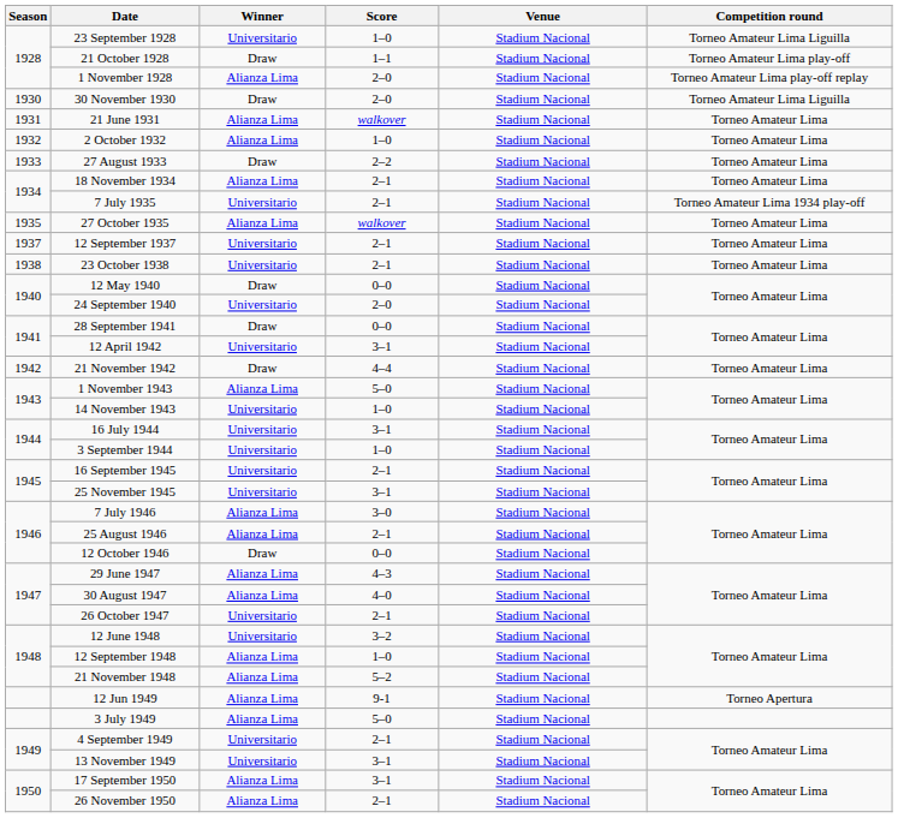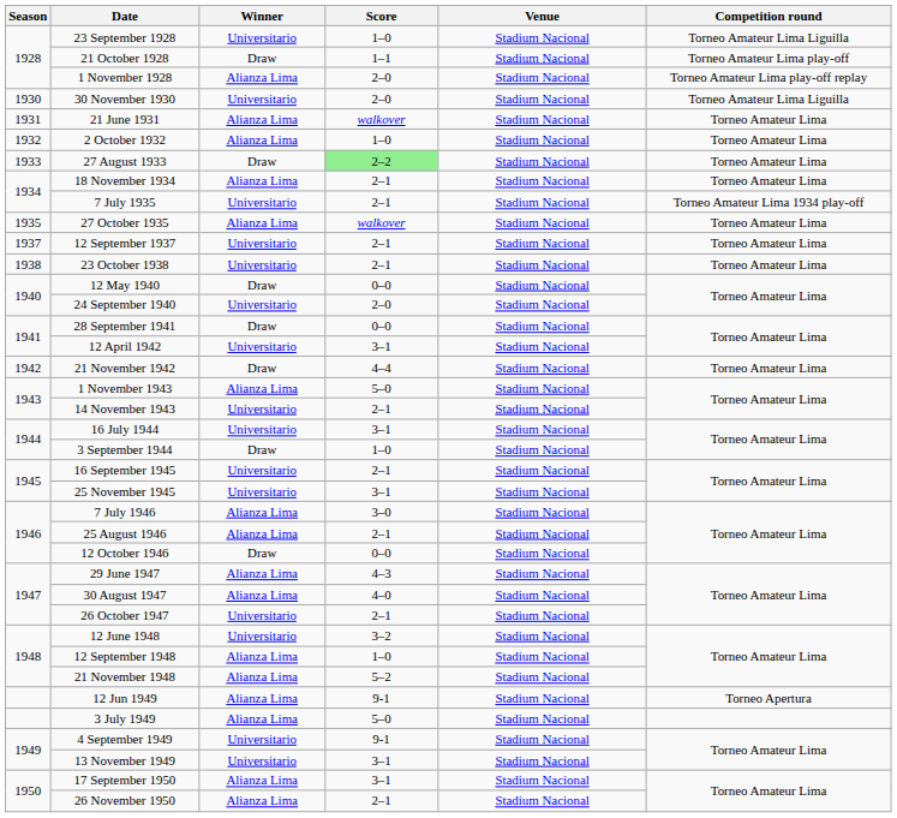30 November 1930 | Winner: Draw -> Universitario
27 August 1933 | Score: no background -> lightgreen background
14 November 1943 | Score: 1–0 -> 2–1
3 September 1944 | Winner: Universitario -> Draw
4 September 1949 | Score: 2–1 -> 9-1
